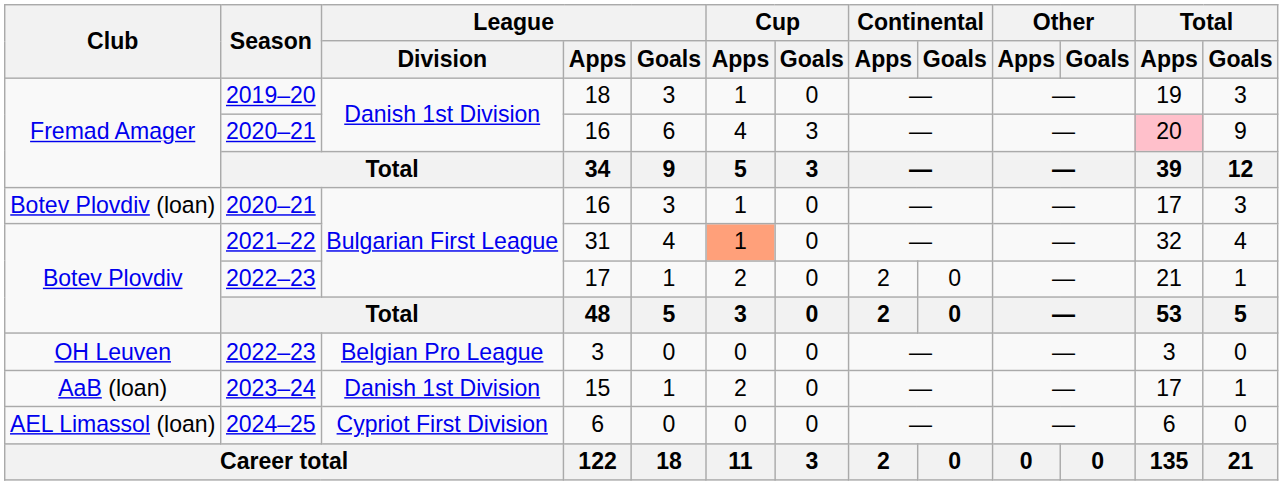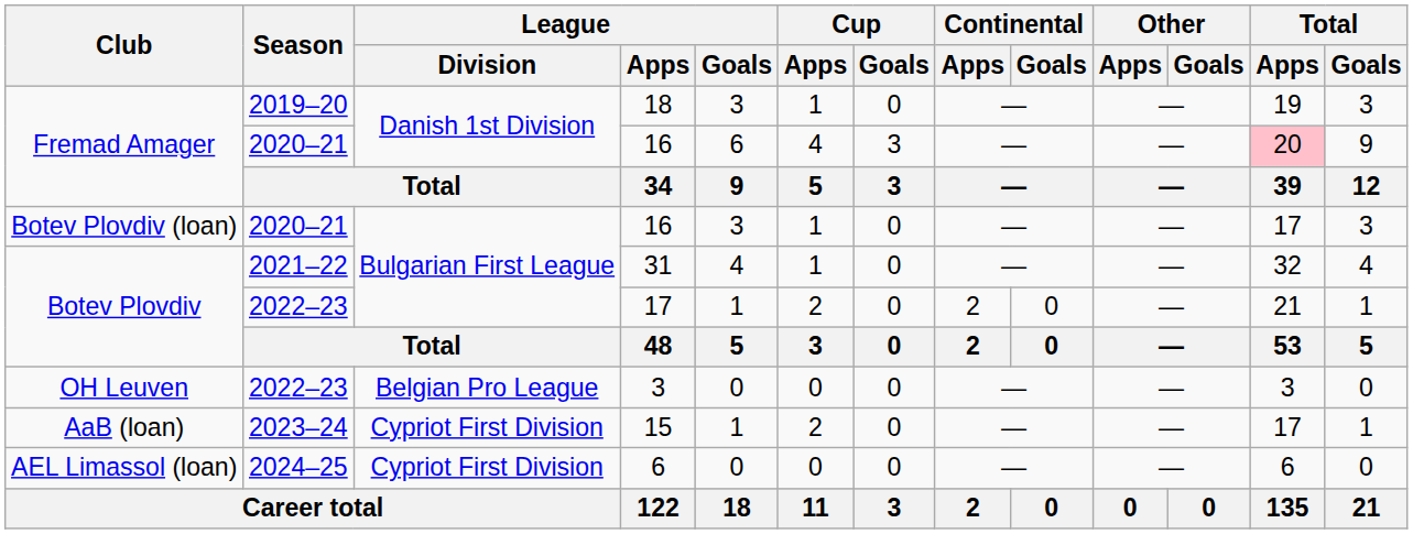31 | Cup / Apps: lightsalmon background -> no background
15 | League / Division: Danish 1st Division -> Cypriot First Division
